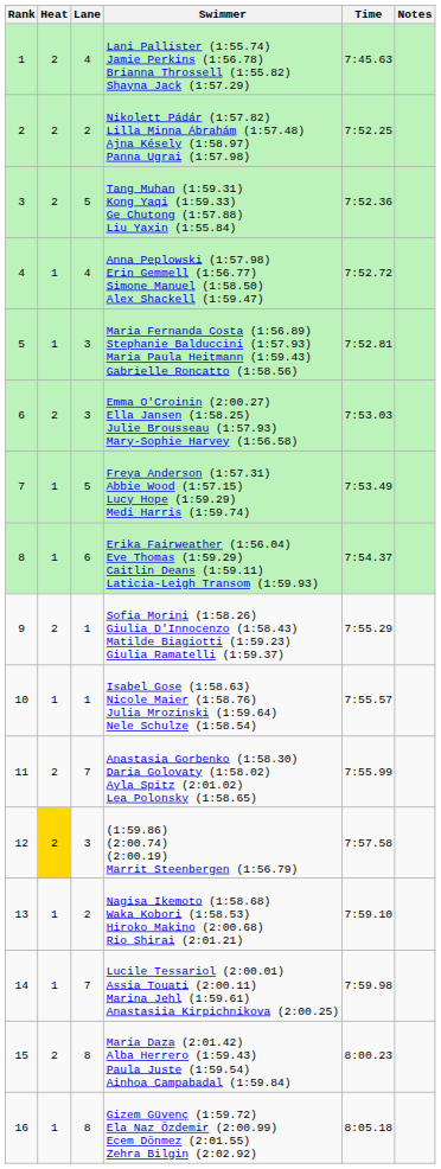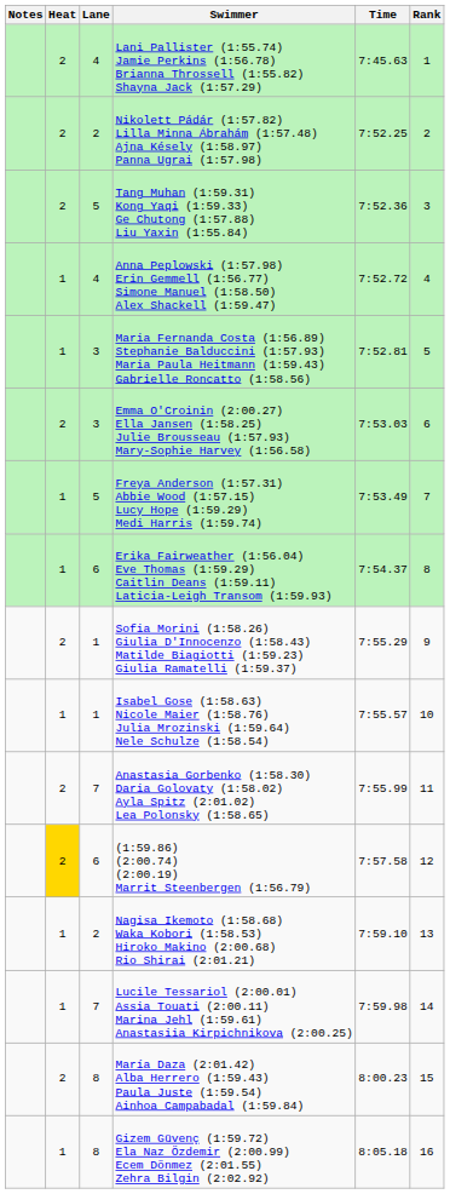columns swapped: Rank <-> Notes
(1:59.86) (2:00.74) (2:00.19) Marrit Steenbergen (1:56.79) | Lane: 3 -> 6
